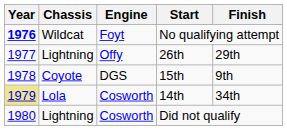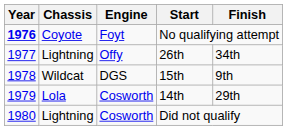No qualifying attempt | Chassis: Wildcat -> Coyote
26th | Finish: 29th -> 34th
15th | Chassis: Coyote -> Wildcat
14th | Year: khaki background -> no background
14th | Finish: 34th -> 29th
